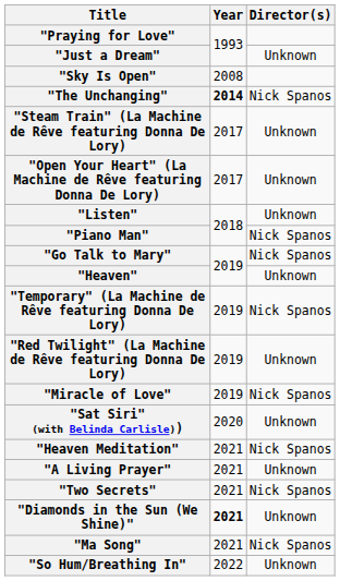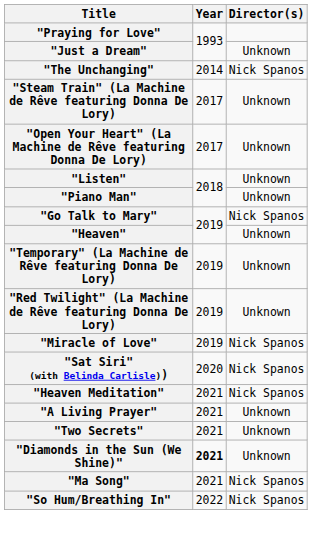- row: "Sky Is Open" | 2008
"The Unchanging" | Year: bold -> normal
"Piano Man" | Director(s): Nick Spanos -> Unknown
"Temporary" (La Machine de Rêve featuring Donna De Lory) | Director(s): Nick Spanos -> Unknown
"Sat Siri" (with Belinda Carlisle)) | Director(s): Unknown -> Nick Spanos
"Two Secrets" | Director(s): Nick Spanos -> Unknown
"So Hum/Breathing In" | Director(s): Unknown -> Nick Spanos
